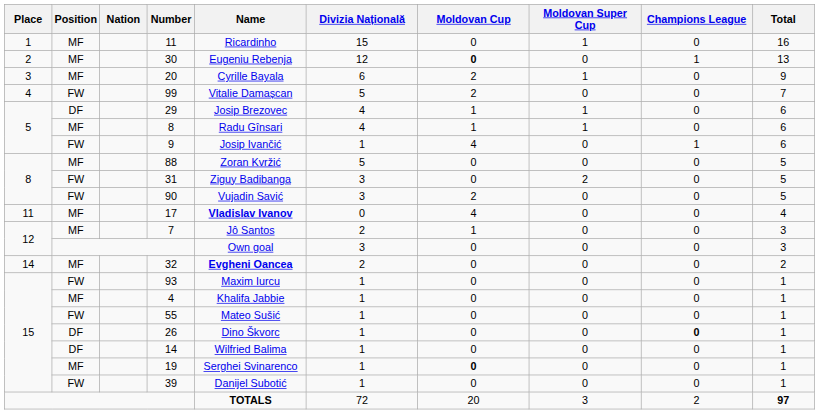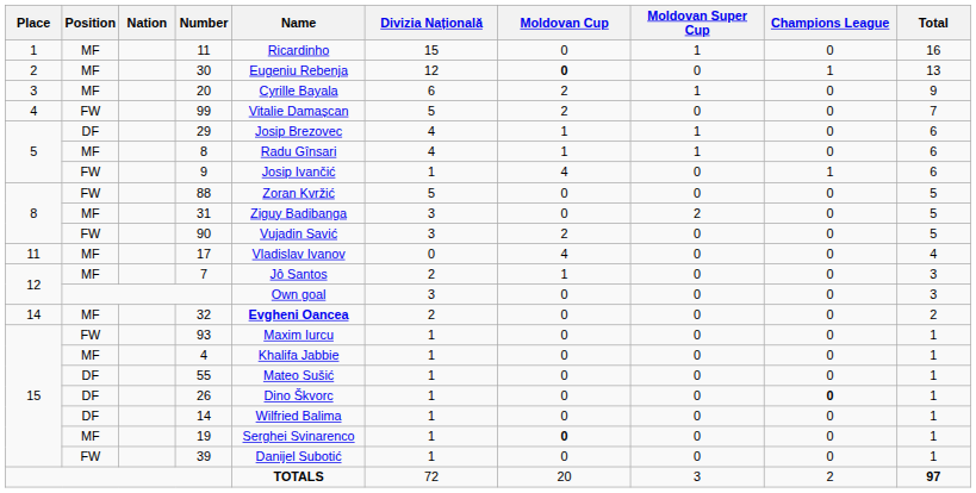88 | Position: MF -> FW
31 | Position: FW -> MF
17 | Name: bold -> normal
55 | Position: FW -> DF
